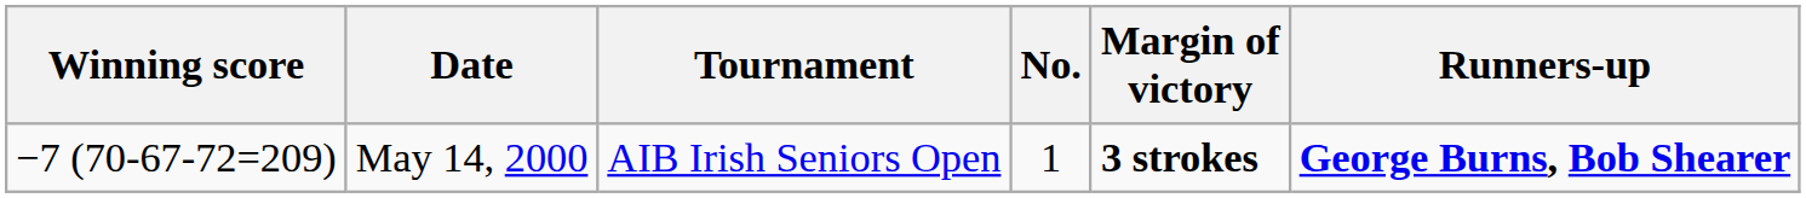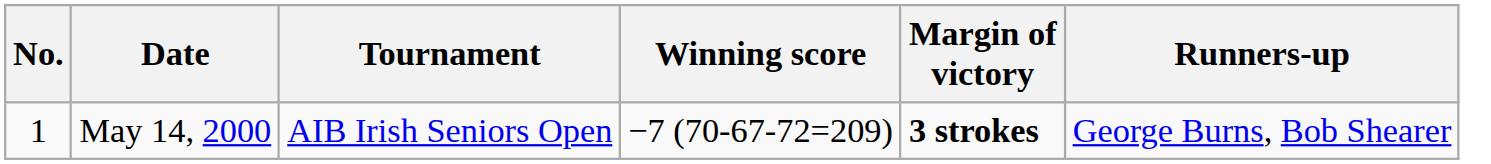columns swapped: No. <-> Winning score
May 14, 2000 | Runners-up: bold -> normal
